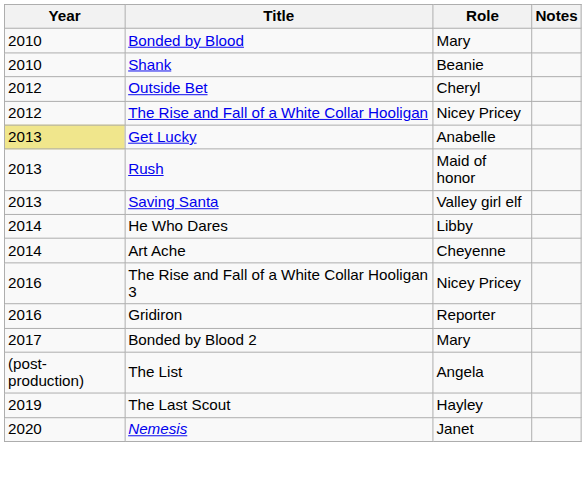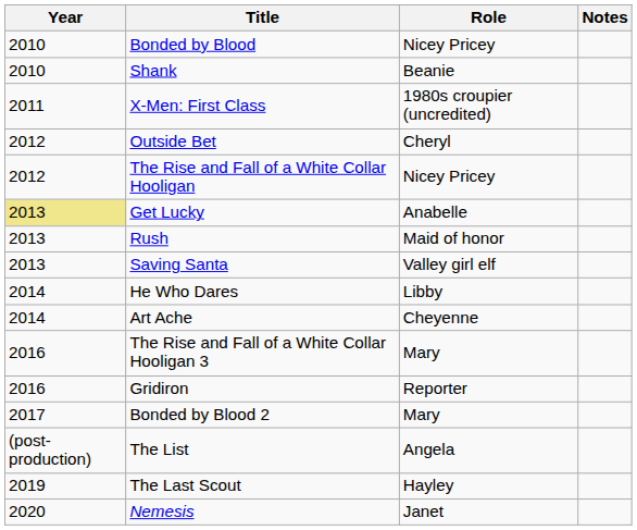Bonded by Blood | Role: Mary -> Nicey Pricey
+ row: 2011 | X-Men: First Class | 1980s croupier (uncredited)
The Rise and Fall of a White Collar Hooligan 3 | Role: Nicey Pricey -> Mary
